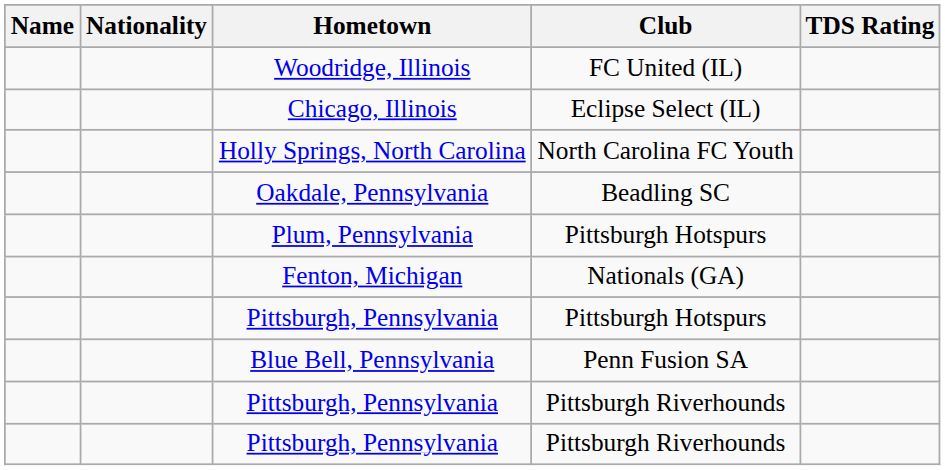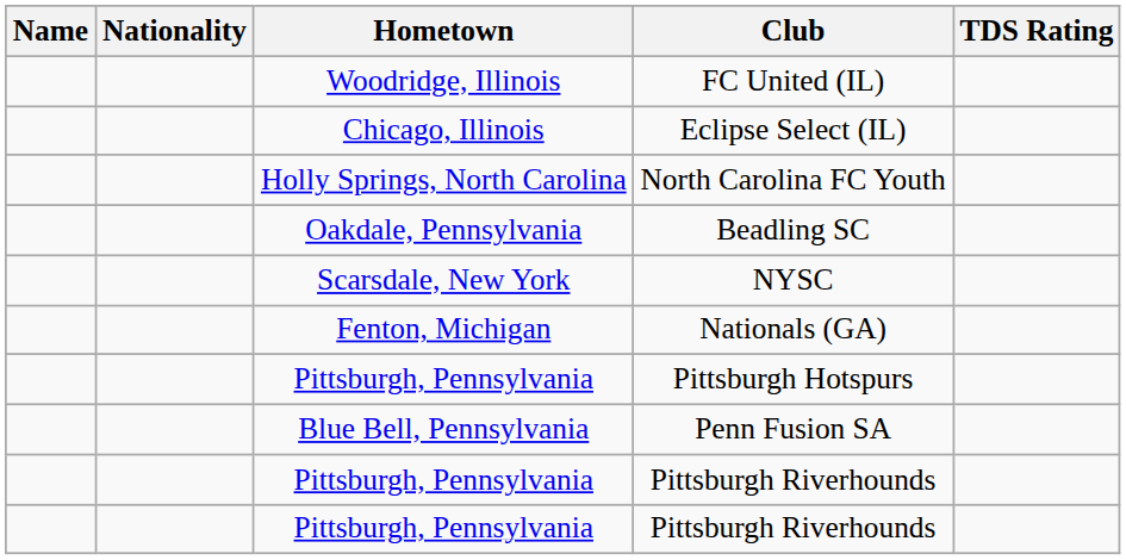- row: Plum, Pennsylvania | Pittsburgh Hotspurs
+ row: Scarsdale, New York | NYSC
